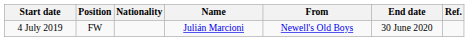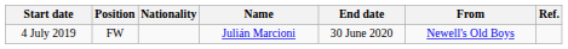columns swapped: From <-> End date
